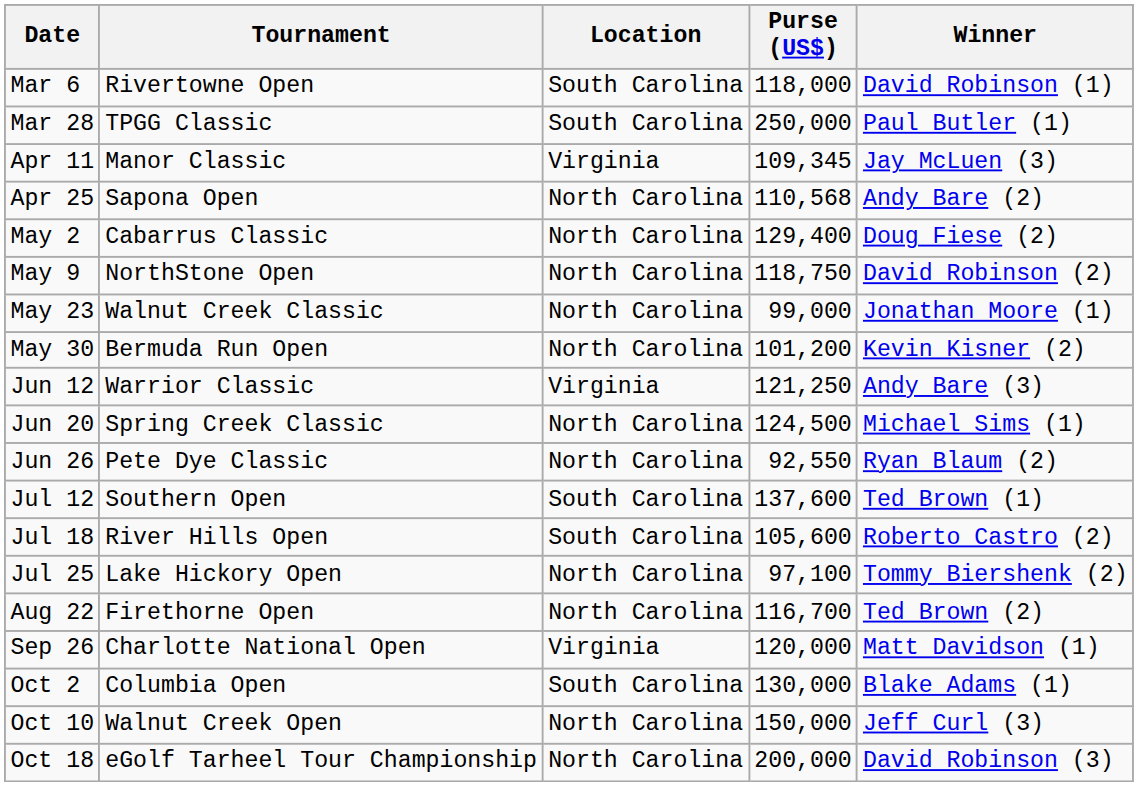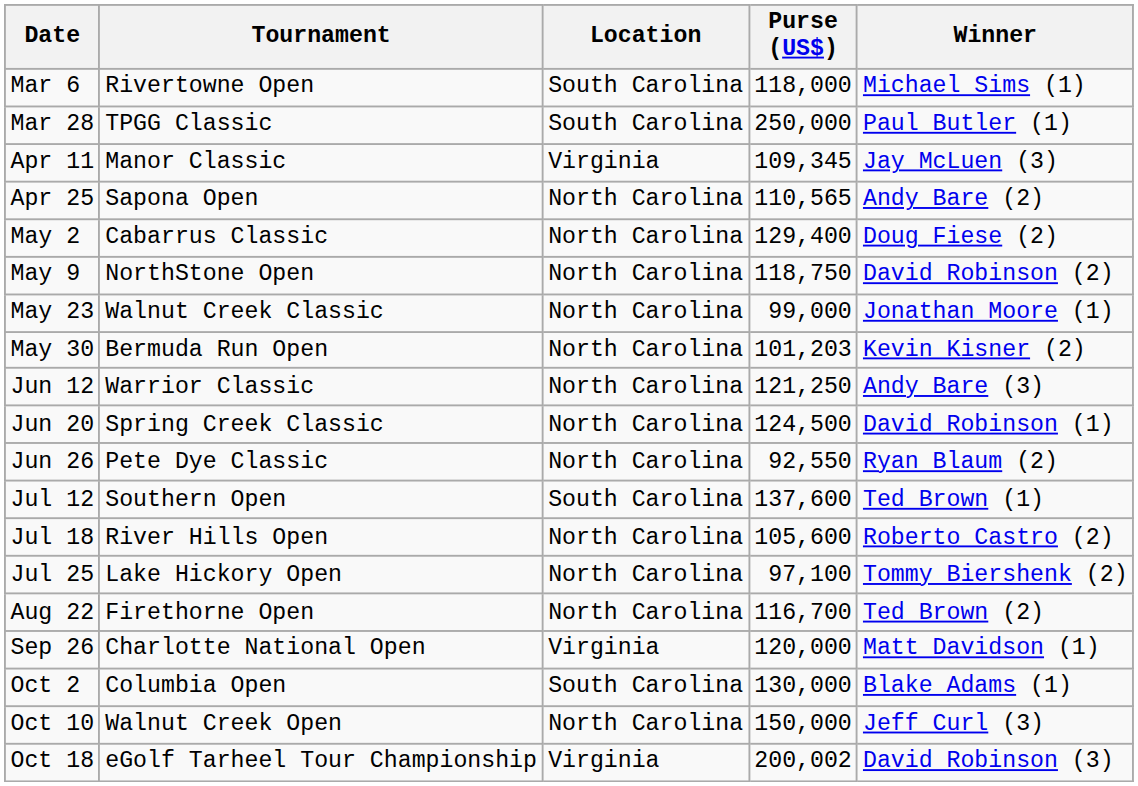Mar 6 | Winner: David Robinson (1) -> Michael Sims (1)
Apr 25 | Purse (US$): 110,568 -> 110,565
May 30 | Purse (US$): 101,200 -> 101,203
Jun 12 | Location: Virginia -> North Carolina
Jun 20 | Winner: Michael Sims (1) -> David Robinson (1)
Jul 18 | Location: South Carolina -> North Carolina
Oct 18 | Location: North Carolina -> Virginia
Oct 18 | Purse (US$): 200,000 -> 200,002
